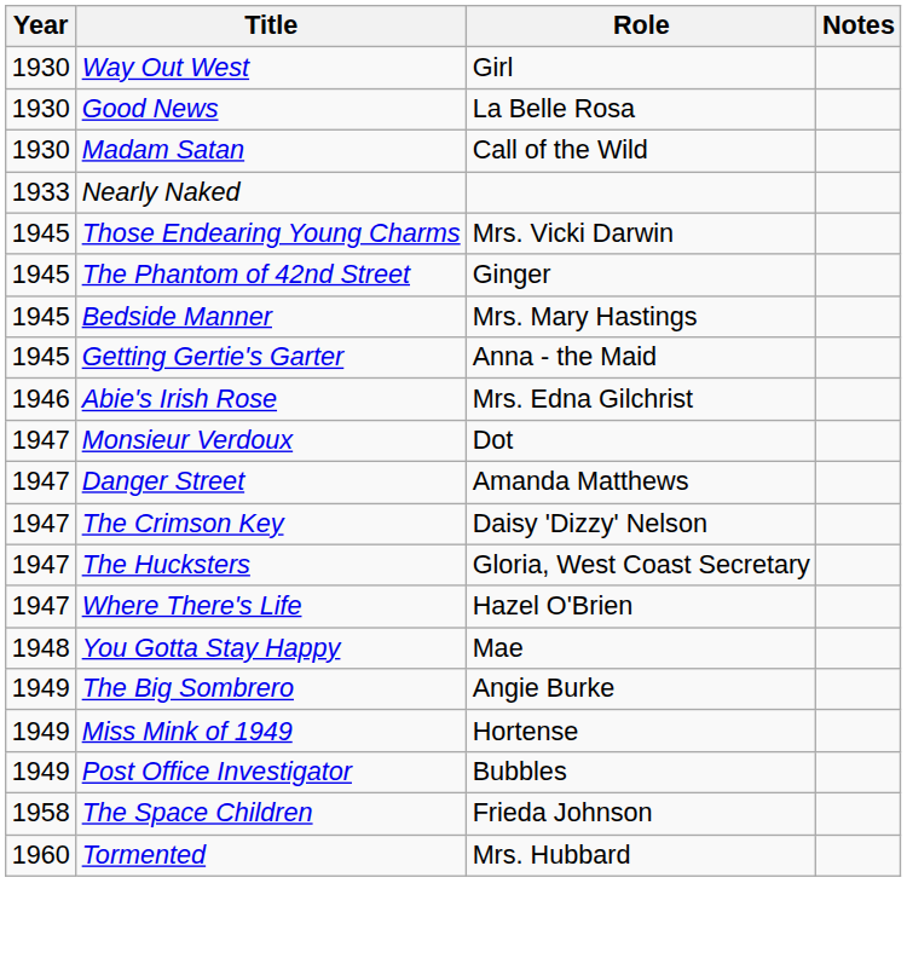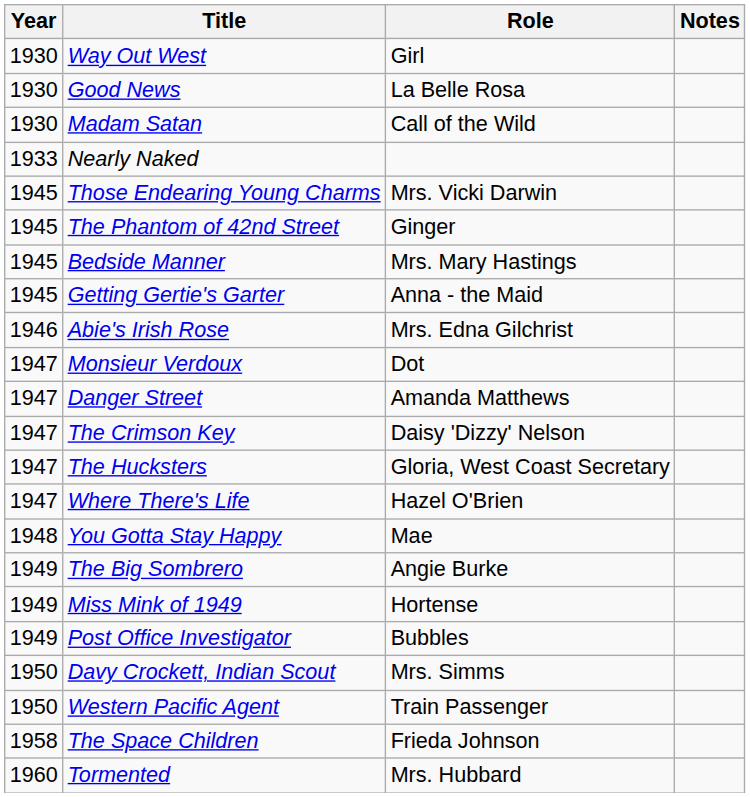+ row: 1950 | Davy Crockett, Indian Scout | Mrs. Simms
+ row: 1950 | Western Pacific Agent | Train Passenger
